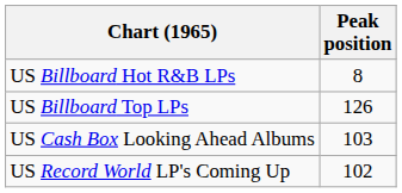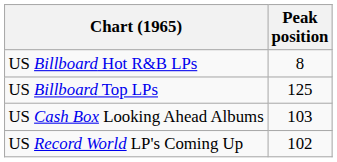US Billboard Top LPs | Peak position: 126 -> 125
